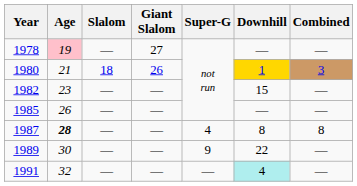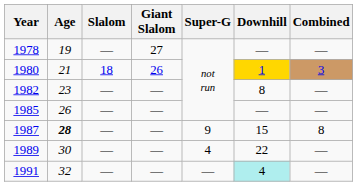1978 | Age: pink background -> no background
1982 | Downhill: 15 -> 8
1987 | Super-G: 4 -> 9
1987 | Downhill: 8 -> 15
1989 | Super-G: 9 -> 4
